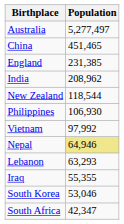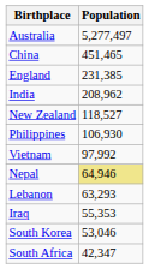New Zealand | Population: 118,544 -> 118,527
Iraq | Population: 55,355 -> 55,353
